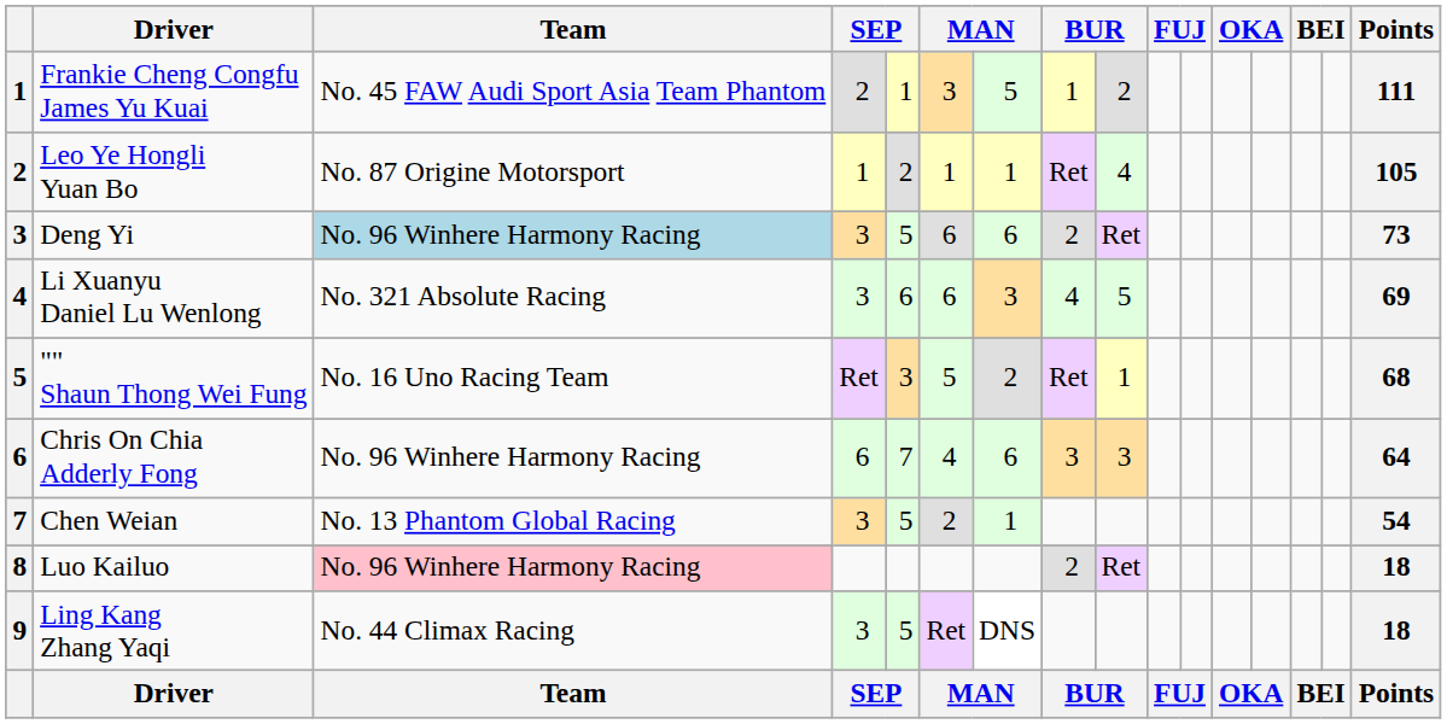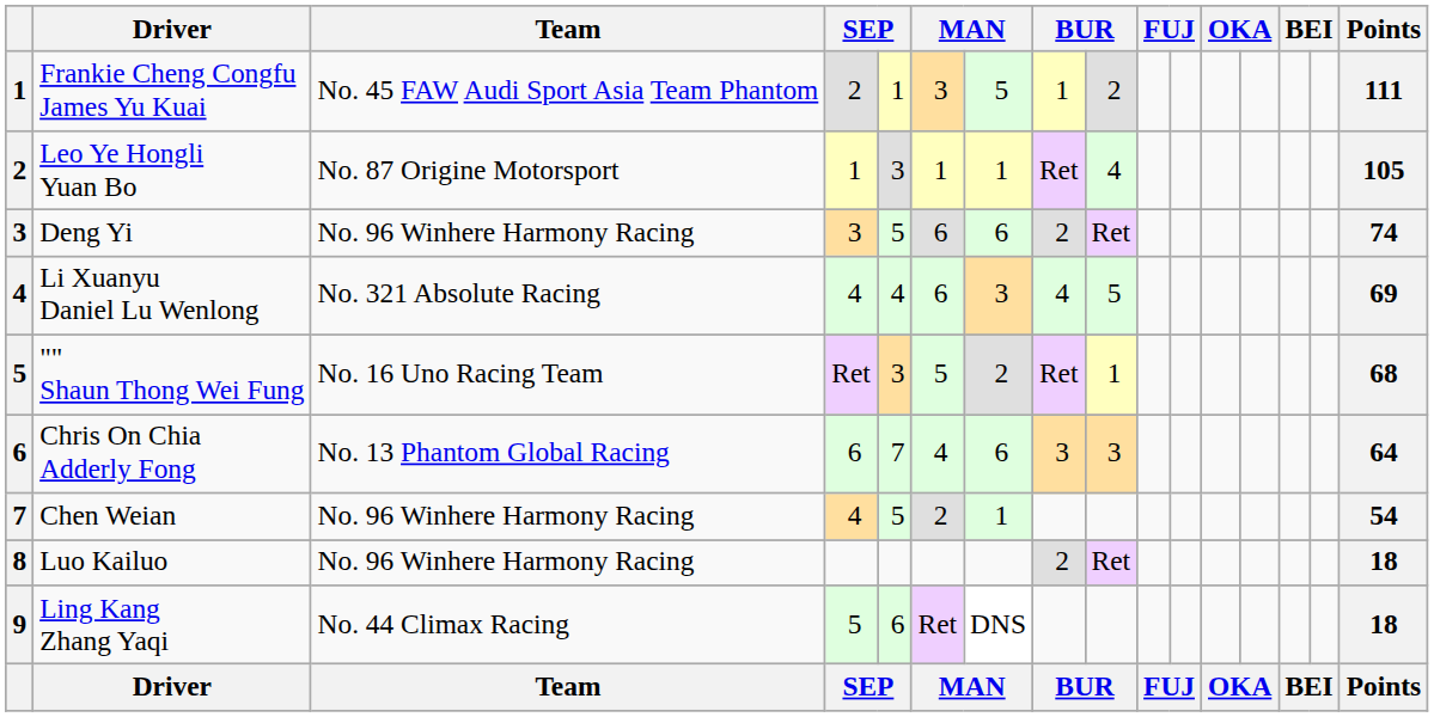Leo Ye Hongli Yuan Bo | column 5: 2 -> 3
Deng Yi | Team: lightblue background -> no background
Deng Yi | Points: 73 -> 74
Li Xuanyu Daniel Lu Wenlong | column 4: 3 -> 4
Li Xuanyu Daniel Lu Wenlong | column 5: 6 -> 4
Chris On Chia Adderly Fong | Team: No. 96 Winhere Harmony Racing -> No. 13 Phantom Global Racing
Chen Weian | Team: No. 13 Phantom Global Racing -> No. 96 Winhere Harmony Racing
Chen Weian | column 4: 3 -> 4
Luo Kailuo | Team: pink background -> no background
Ling Kang Zhang Yaqi | column 4: 3 -> 5
Ling Kang Zhang Yaqi | column 5: 5 -> 6
